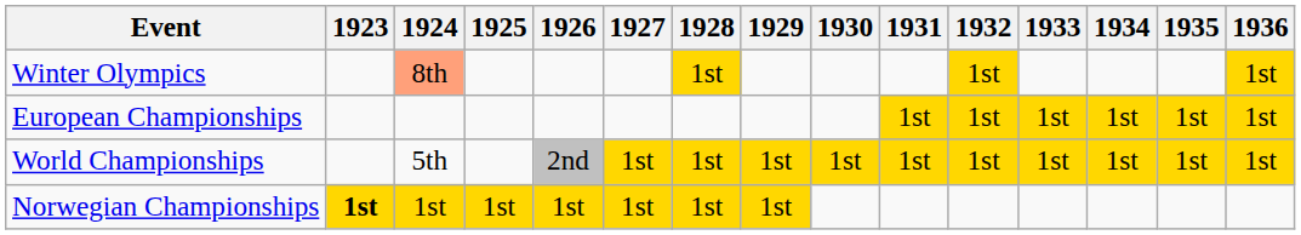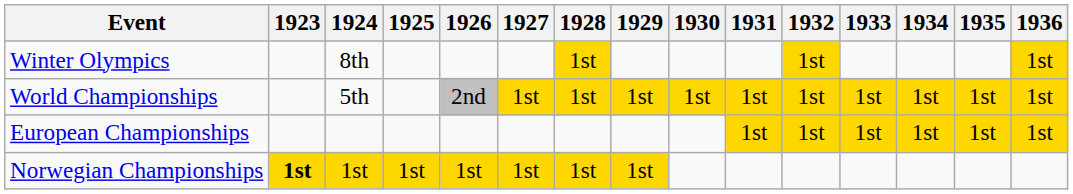Winter Olympics | 1924: lightsalmon background -> no background
rows swapped: World Championships <-> European Championships
